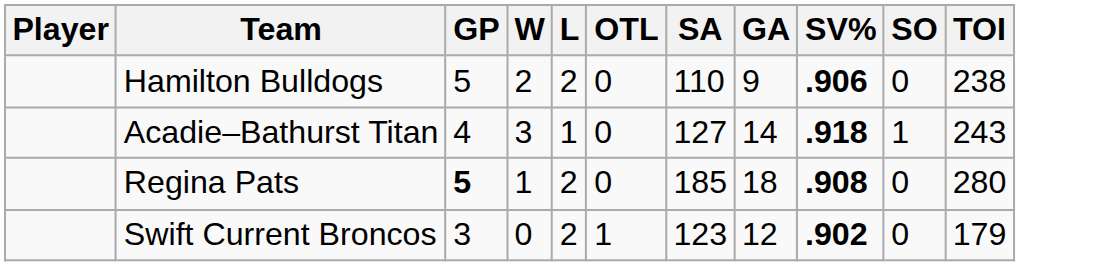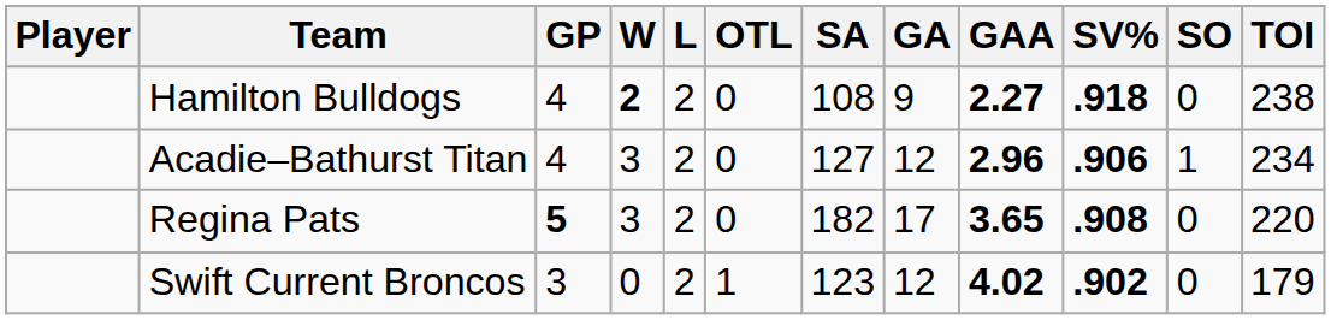+ column: GAA | 2.27 | 2.96 | 3.65 | 4.02
Hamilton Bulldogs | GP: 5 -> 4
Hamilton Bulldogs | W: normal -> bold
Hamilton Bulldogs | SA: 110 -> 108
Hamilton Bulldogs | SV%: .906 -> .918
Acadie–Bathurst Titan | L: 1 -> 2
Acadie–Bathurst Titan | GA: 14 -> 12
Acadie–Bathurst Titan | SV%: .918 -> .906
Acadie–Bathurst Titan | TOI: 243 -> 234
Regina Pats | W: 1 -> 3
Regina Pats | SA: 185 -> 182
Regina Pats | GA: 18 -> 17
Regina Pats | TOI: 280 -> 220
